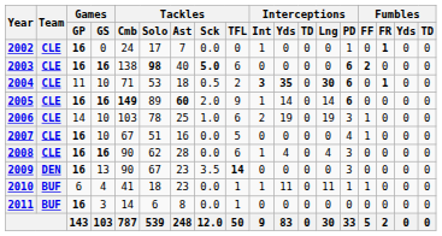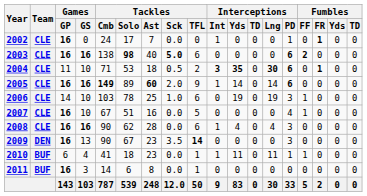2006 | Interceptions / Int: 2 -> 0
